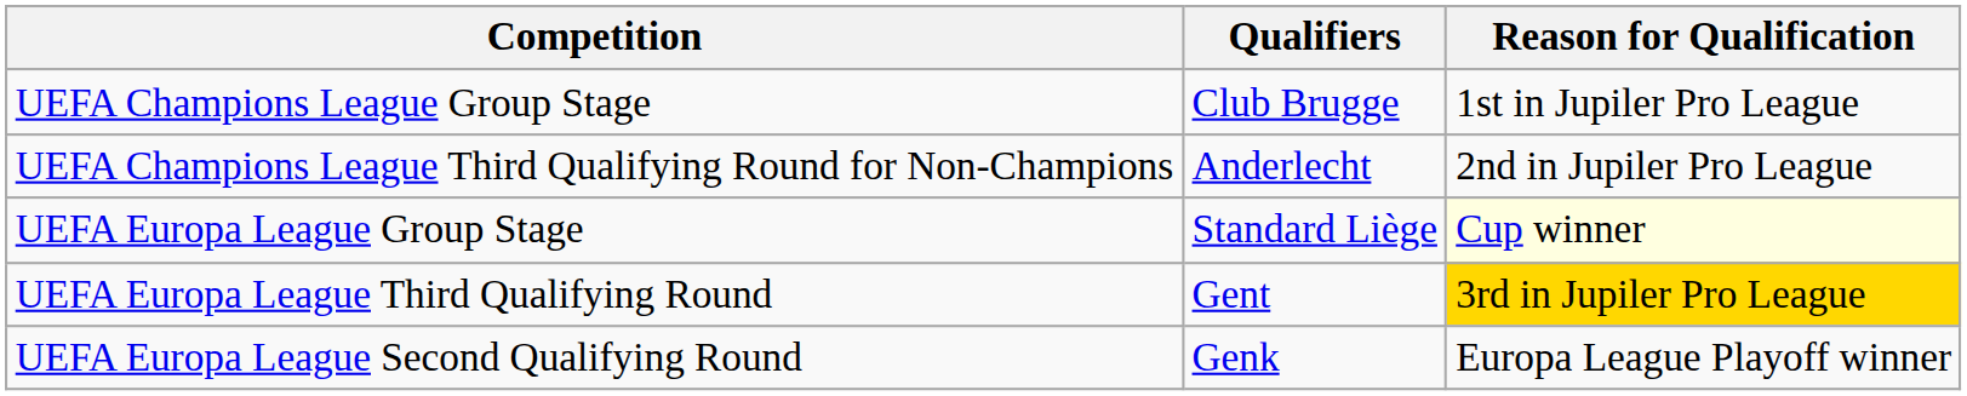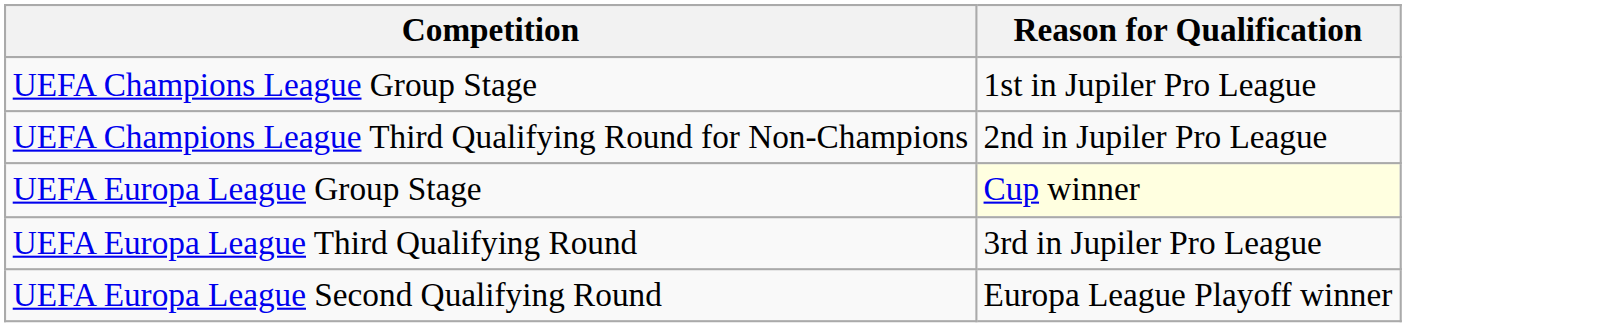- column: Qualifiers | Club Brugge | Anderlecht | Standard Liège | Gent | Genk
UEFA Europa League Third Qualifying Round | Reason for Qualification: gold background -> no background
